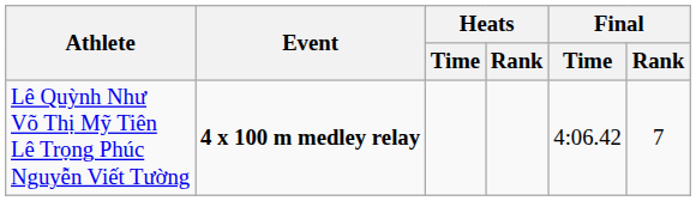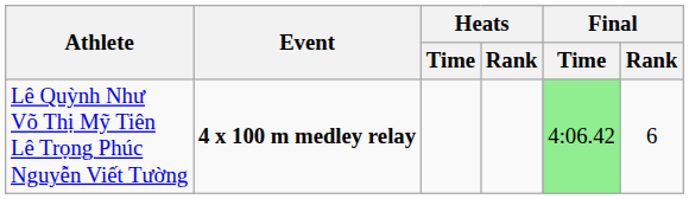Lê Quỳnh Như Võ Thị Mỹ Tiên Lê Trọng Phúc Nguyễn Viết Tường | Final / Time: no background -> lightgreen background
Lê Quỳnh Như Võ Thị Mỹ Tiên Lê Trọng Phúc Nguyễn Viết Tường | Final / Rank: 7 -> 6
